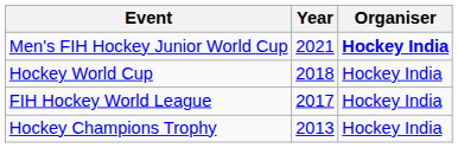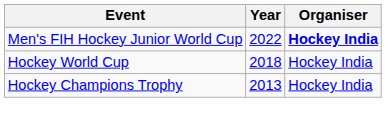Men's FIH Hockey Junior World Cup | Year: 2021 -> 2022
- row: FIH Hockey World League | 2017 | Hockey India
